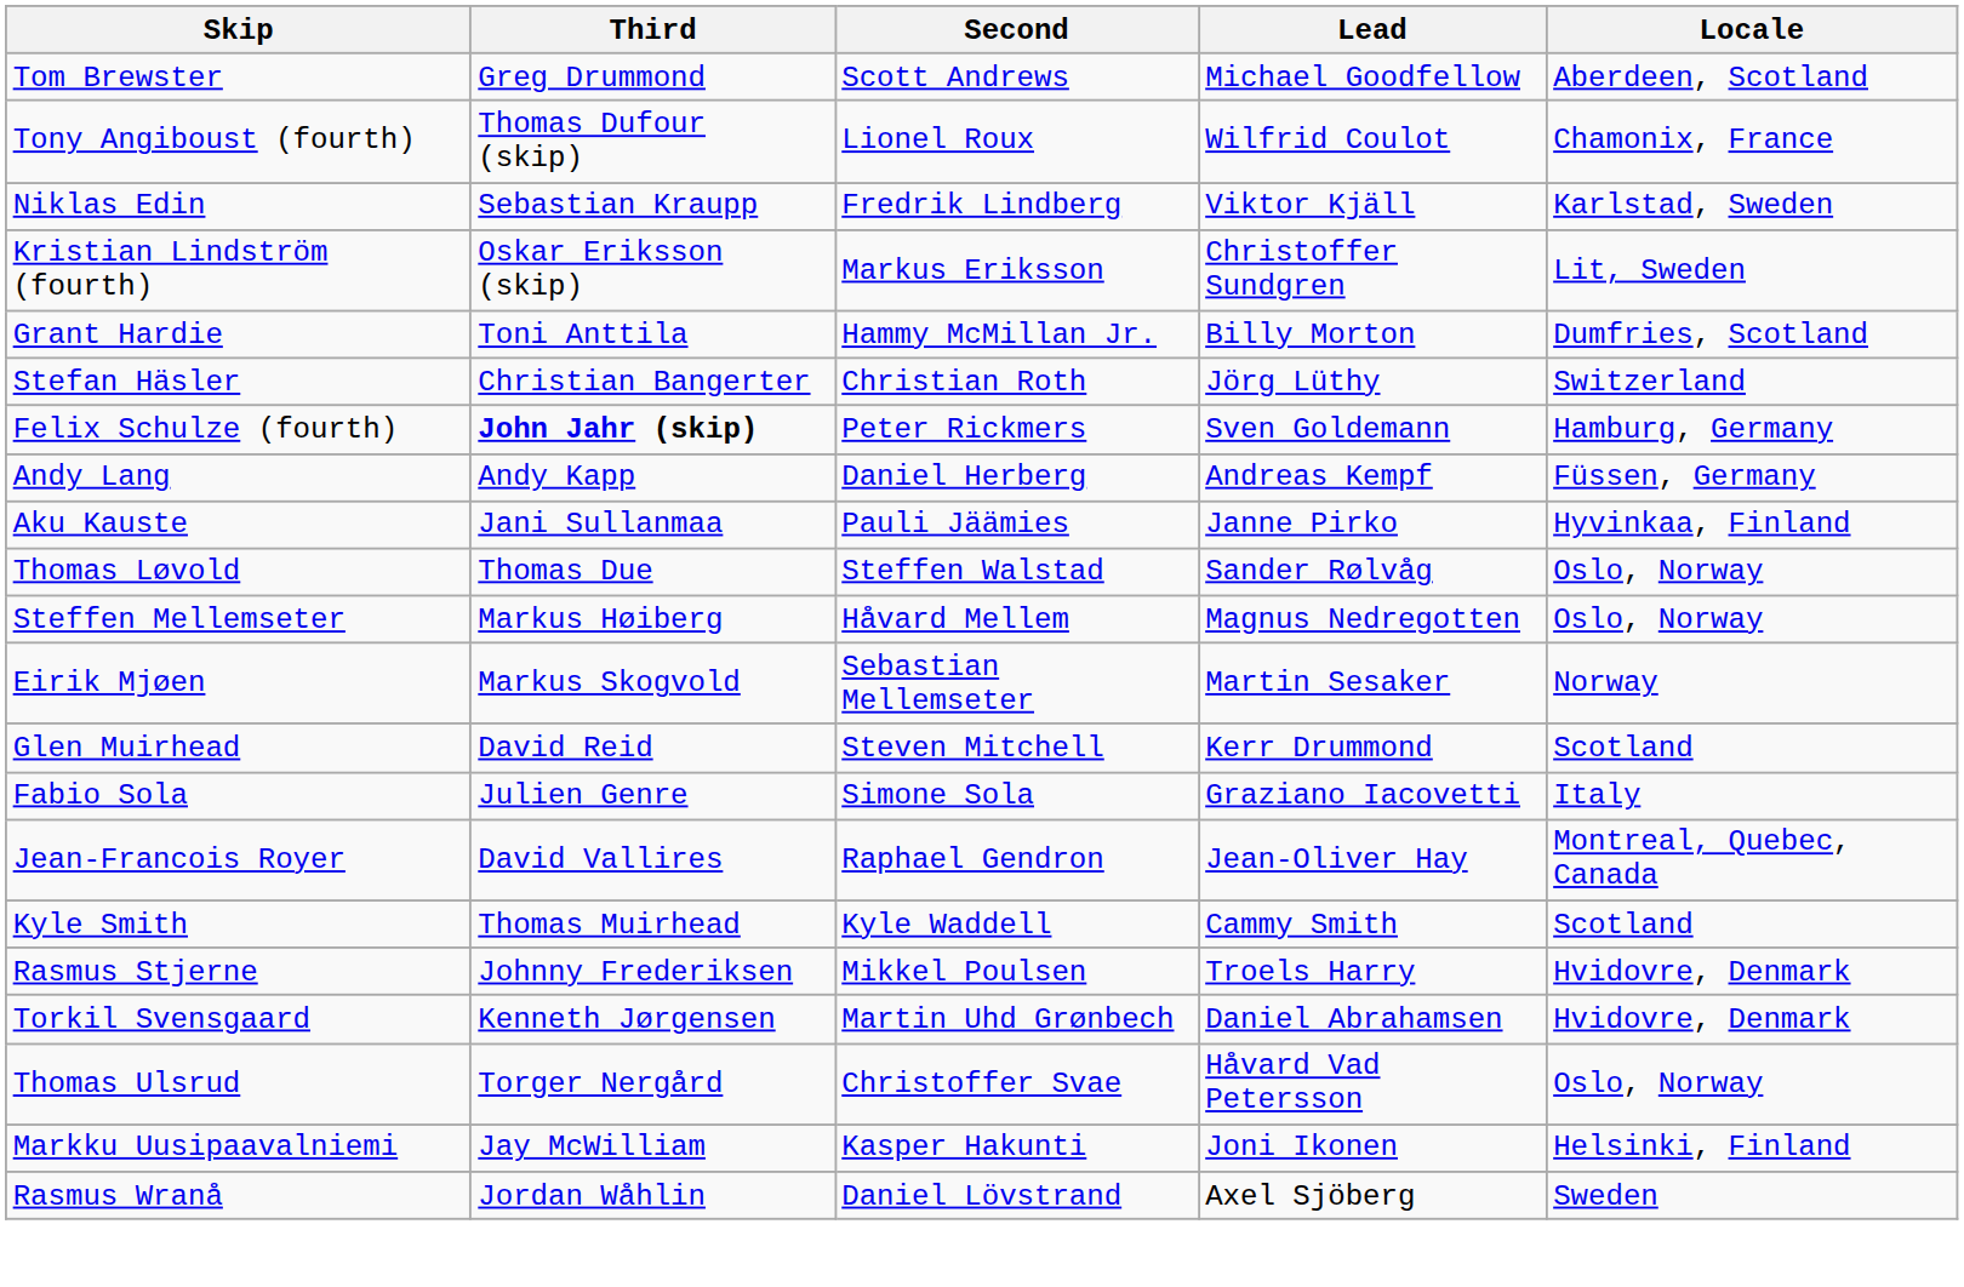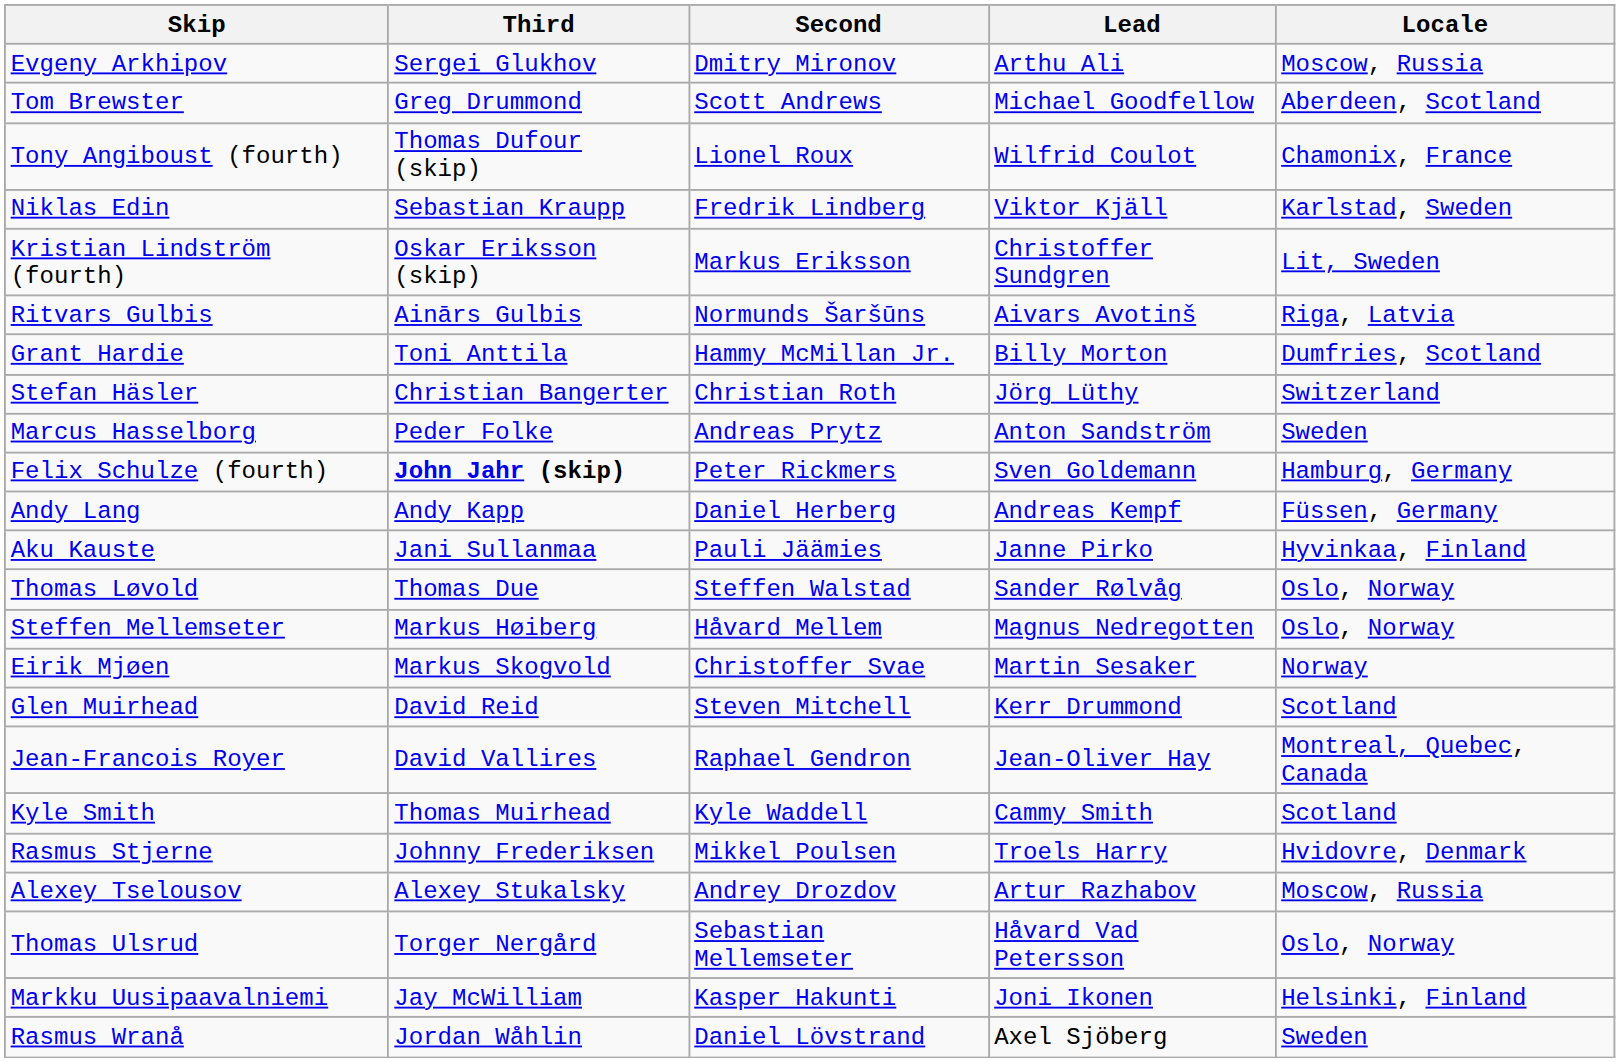+ row: Evgeny Arkhipov | Sergei Glukhov | Dmitry Mironov | Arthu Ali | Moscow, Russia
+ row: Ritvars Gulbis | Ainārs Gulbis | Normunds Šaršūns | Aivars Avotinš | Riga, Latvia
+ row: Marcus Hasselborg | Peder Folke | Andreas Prytz | Anton Sandström | Sweden
Eirik Mjøen | Second: Sebastian Mellemseter -> Christoffer Svae
- row: Fabio Sola | Julien Genre | Simone Sola | Graziano Iacovetti | Italy
- row: Torkil Svensgaard | Kenneth Jørgensen | Martin Uhd Grønbech | Daniel Abrahamsen | Hvidovre, Denmark
+ row: Alexey Tselousov | Alexey Stukalsky | Andrey Drozdov | Artur Razhabov | Moscow, Russia
Thomas Ulsrud | Second: Christoffer Svae -> Sebastian Mellemseter
